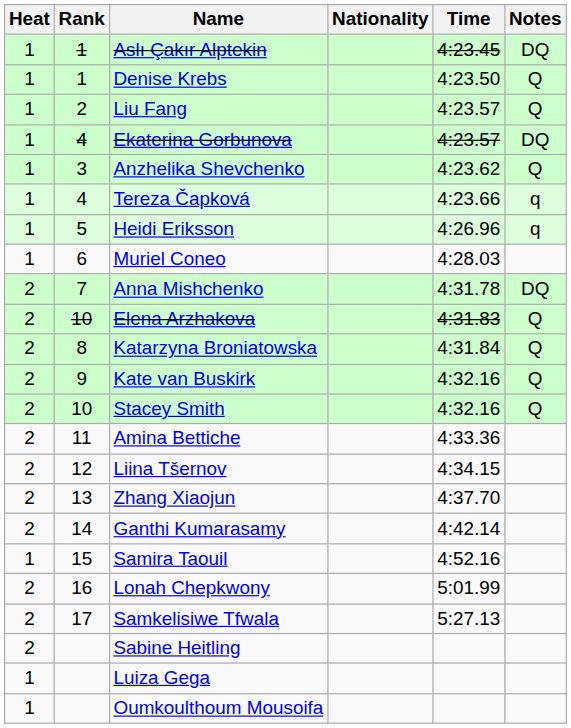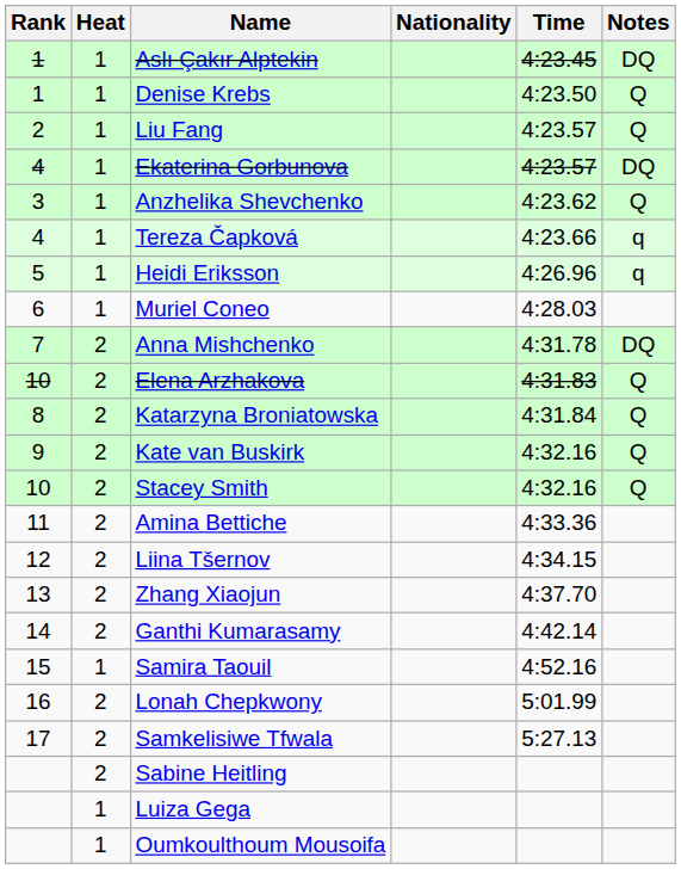columns swapped: Rank <-> Heat
